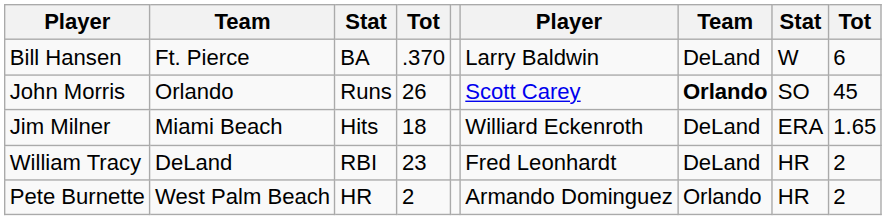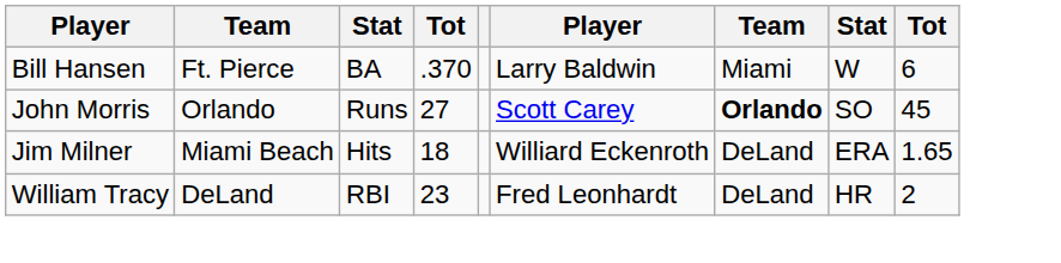Bill Hansen | column 7: DeLand -> Miami
John Morris | column 4: 26 -> 27
- row: Pete Burnette | West Palm Beach | HR | 2 | Armando Dominguez | Orlando | HR | 2
